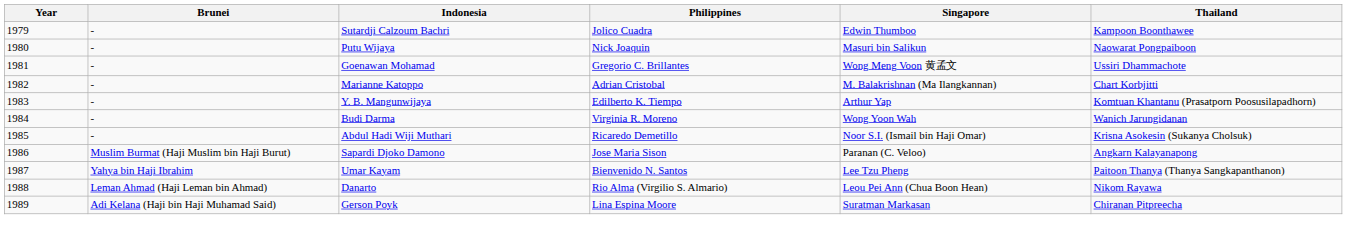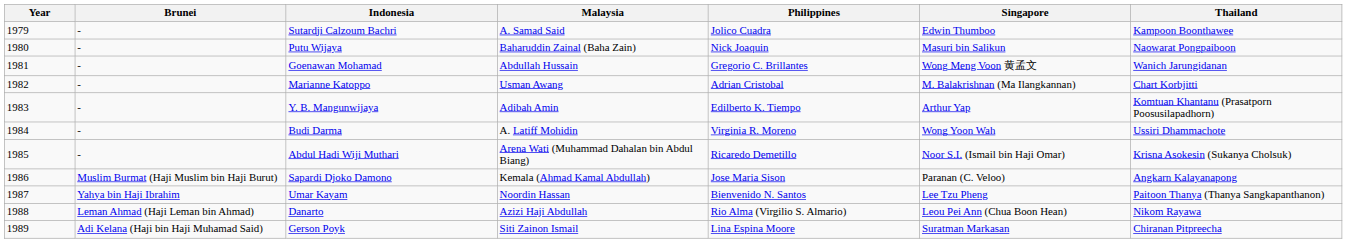+ column: Malaysia | A. Samad Said | Baharuddin Zainal (Baha Zain) | Abdullah Hussain | Usman Awang | Adibah Amin | A. Latiff Mohidin | Arena Wati (Muhammad Dahalan bin Abdul Biang) | Kemala (Ahmad Kamal Abdullah) | Noordin Hassan | Azizi Haji Abdullah | Siti Zainon Ismail
Goenawan Mohamad | Thailand: Ussiri Dhammachote -> Wanich Jarungidanan
Budi Darma | Thailand: Wanich Jarungidanan -> Ussiri Dhammachote
